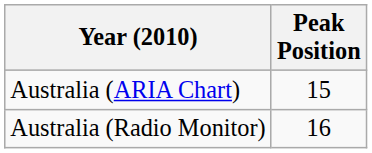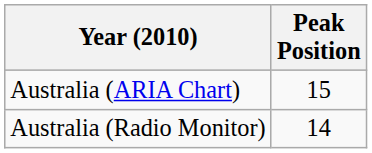Australia (Radio Monitor) | Peak Position: 16 -> 14
